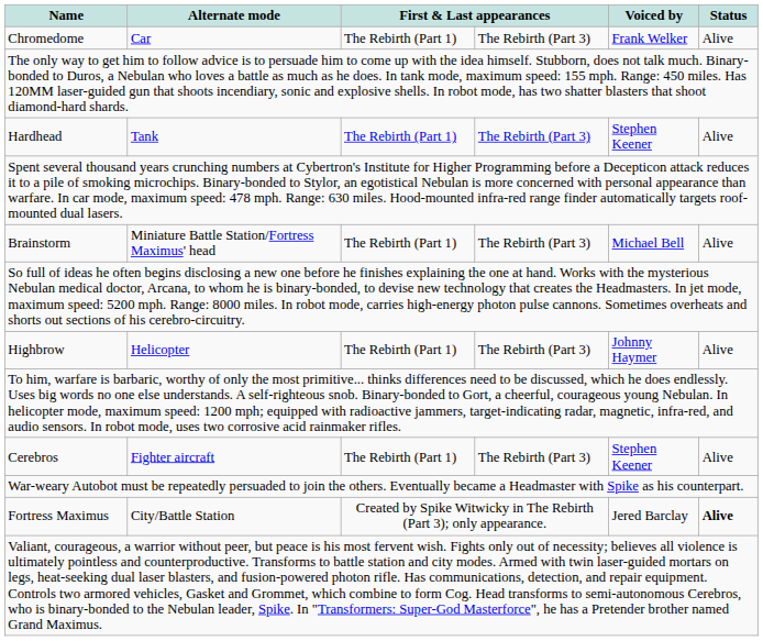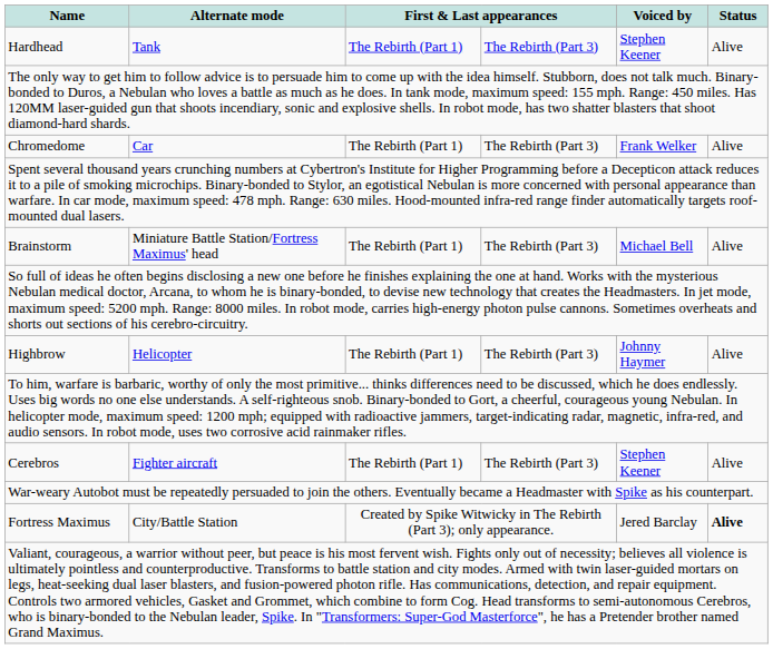rows swapped: Hardhead <-> Chromedome
